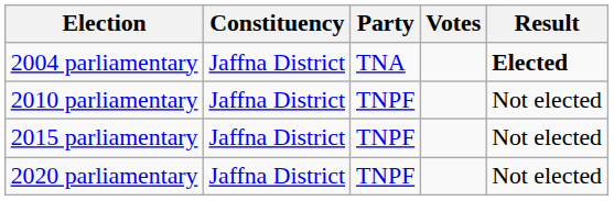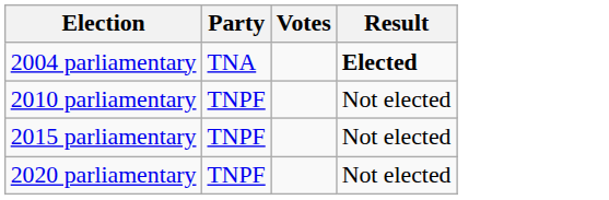- column: Constituency | Jaffna District | Jaffna District | Jaffna District | Jaffna District
